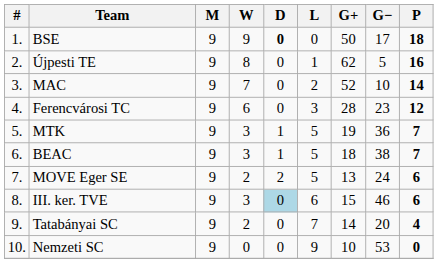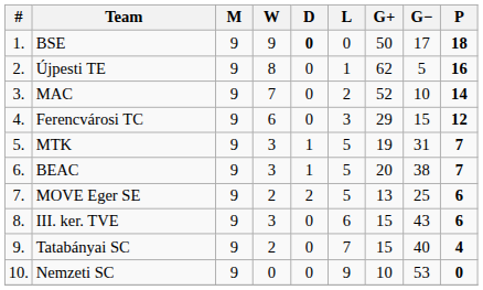Ferencvárosi TC | G+: 28 -> 29
Ferencvárosi TC | G−: 23 -> 15
MTK | G−: 36 -> 31
BEAC | G+: 18 -> 20
MOVE Eger SE | G−: 24 -> 25
III. ker. TVE | D: lightblue background -> no background
III. ker. TVE | G−: 46 -> 43
Tatabányai SC | G+: 14 -> 15
Tatabányai SC | G−: 20 -> 40
